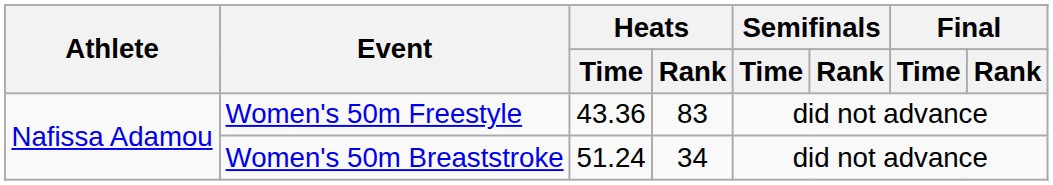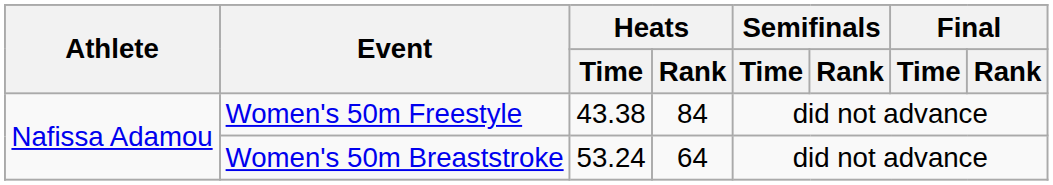Women's 50m Freestyle | Heats / Time: 43.36 -> 43.38
Women's 50m Freestyle | Heats / Rank: 83 -> 84
Women's 50m Breaststroke | Heats / Time: 51.24 -> 53.24
Women's 50m Breaststroke | Heats / Rank: 34 -> 64
